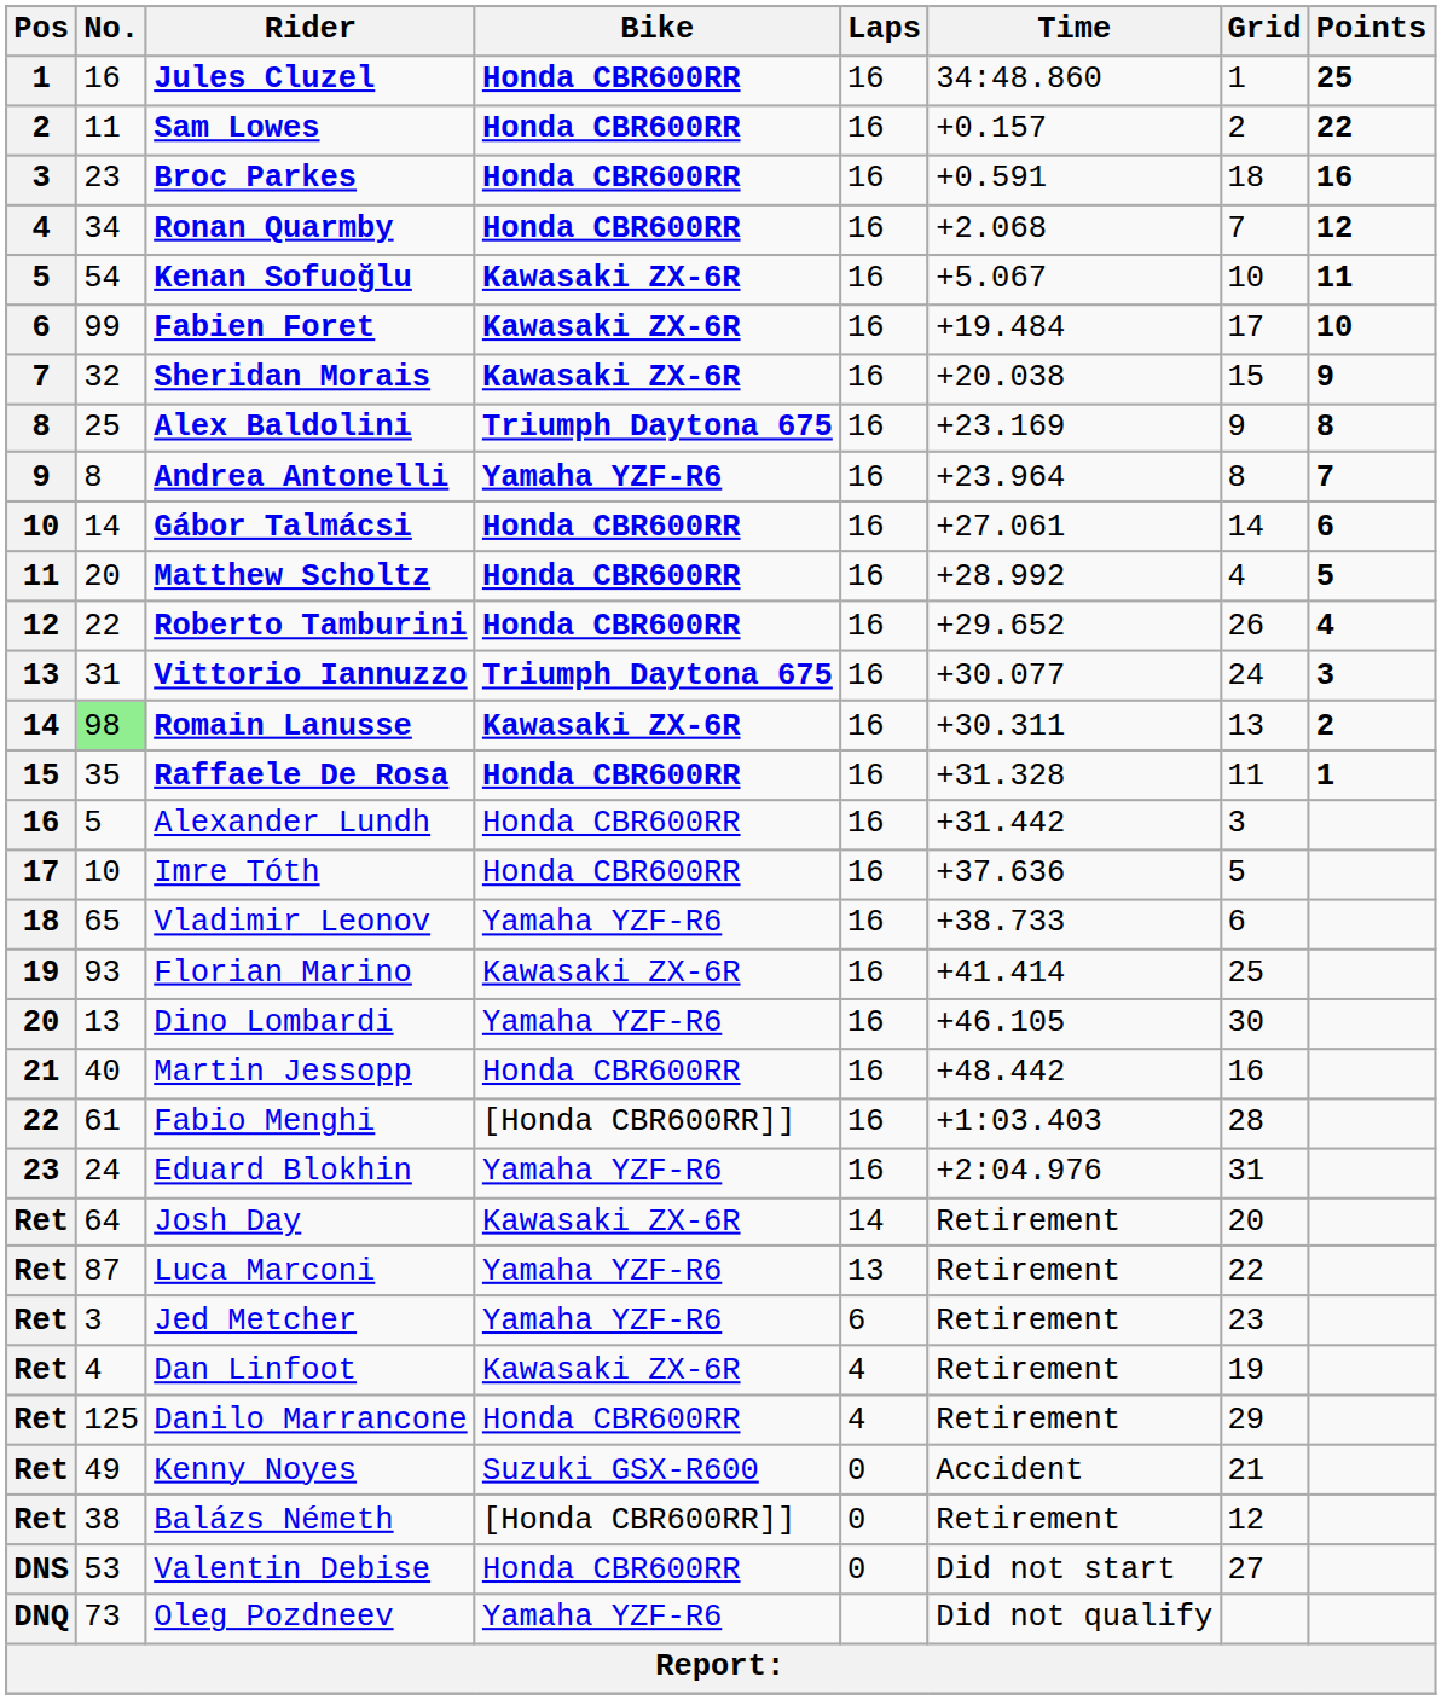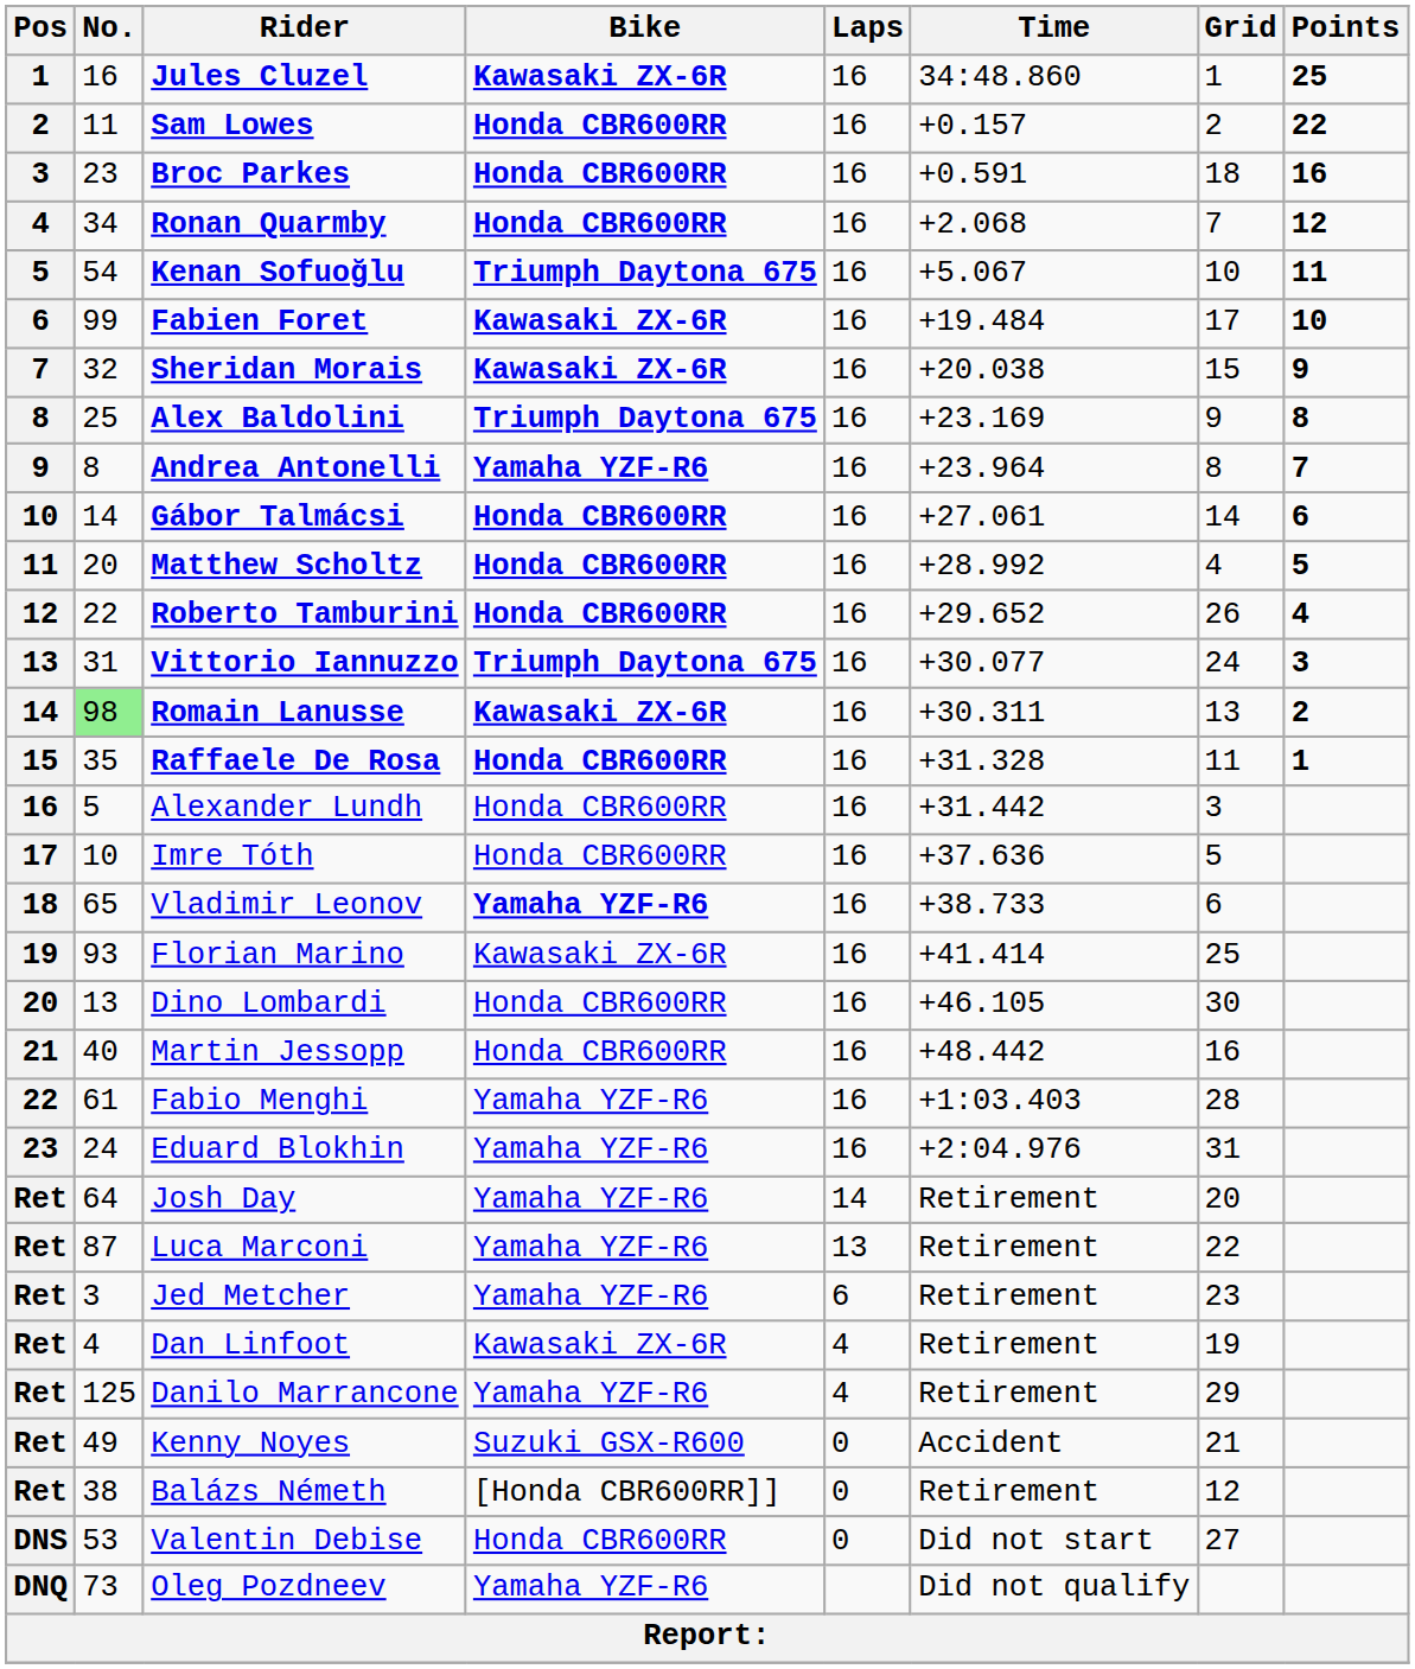Jules Cluzel | Bike: Honda CBR600RR -> Kawasaki ZX-6R
Kenan Sofuoğlu | Bike: Kawasaki ZX-6R -> Triumph Daytona 675
Vladimir Leonov | Bike: normal -> bold
Dino Lombardi | Bike: Yamaha YZF-R6 -> Honda CBR600RR
Fabio Menghi | Bike: [Honda CBR600RR]] -> Yamaha YZF-R6
Josh Day | Bike: Kawasaki ZX-6R -> Yamaha YZF-R6
Danilo Marrancone | Bike: Honda CBR600RR -> Yamaha YZF-R6
